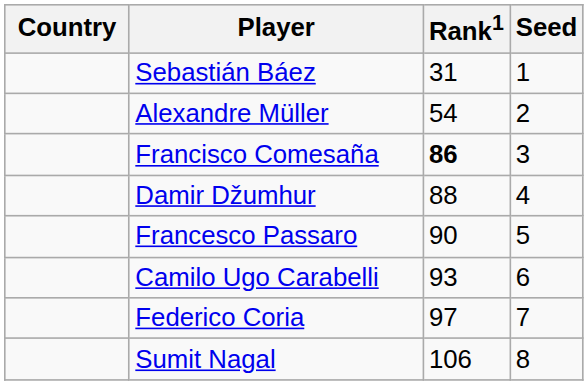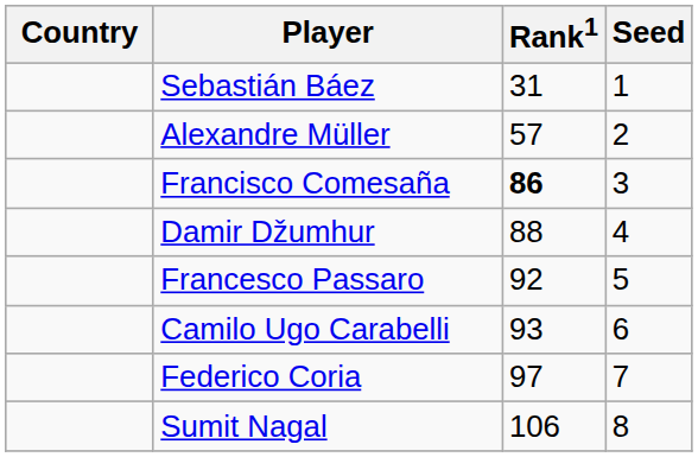Alexandre Müller | Rank1: 54 -> 57
Francesco Passaro | Rank1: 90 -> 92
